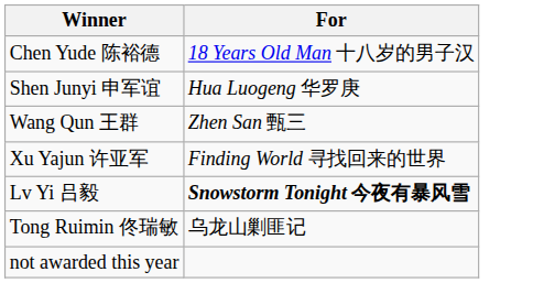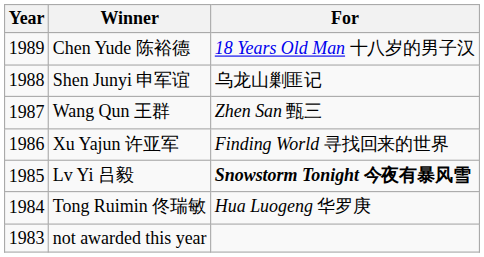+ column: Year | 1989 | 1988 | 1987 | 1986 | 1985 | 1984 | 1983
Shen Junyi 申军谊 | For: Hua Luogeng 华罗庚 -> 乌龙山剿匪记
Tong Ruimin 佟瑞敏 | For: 乌龙山剿匪记 -> Hua Luogeng 华罗庚
